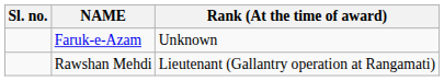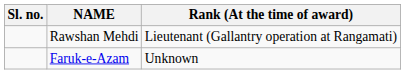rows swapped: Faruk-e-Azam <-> Rawshan Mehdi
